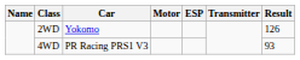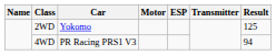2WD | Result: 126 -> 125
4WD | Result: 93 -> 94
